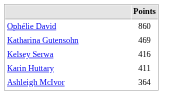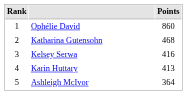+ column: Rank | 1 | 2 | 3 | 4 | 5
Katharina Gutensohn | Points: 469 -> 468
Karin Huttary | Points: 411 -> 413
